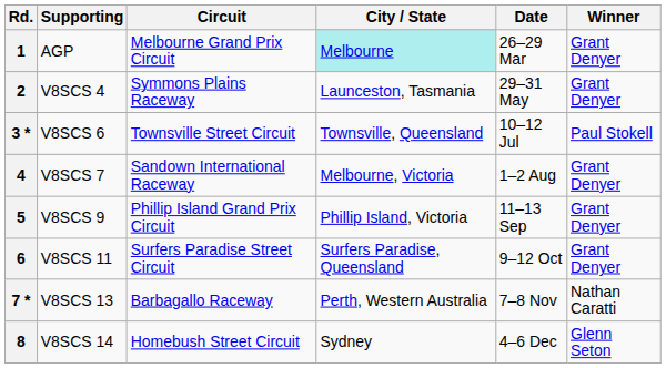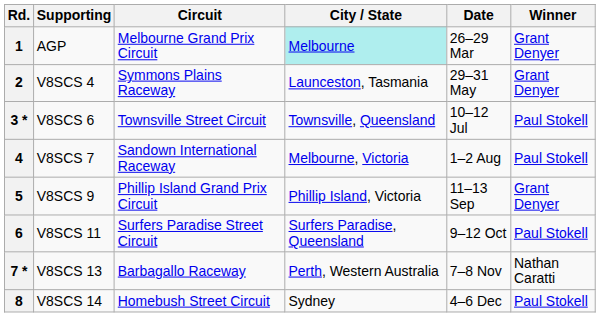4 | Winner: Grant Denyer -> Paul Stokell
6 | Winner: Grant Denyer -> Paul Stokell
8 | Winner: Glenn Seton -> Paul Stokell
